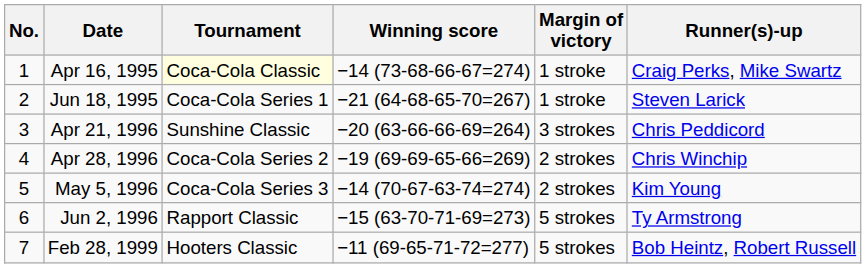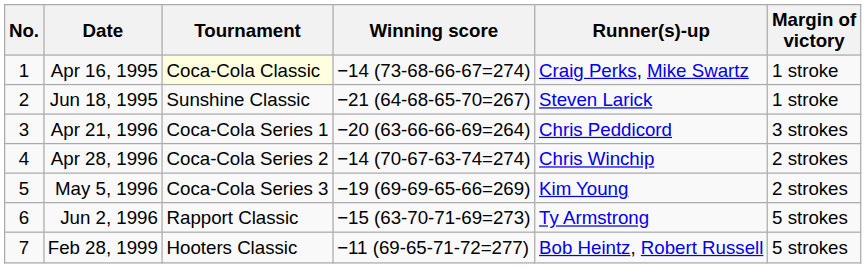columns swapped: Margin of victory <-> Runner(s)-up
Jun 18, 1995 | Tournament: Coca-Cola Series 1 -> Sunshine Classic
Apr 21, 1996 | Tournament: Sunshine Classic -> Coca-Cola Series 1
Apr 28, 1996 | Winning score: −19 (69-69-65-66=269) -> −14 (70-67-63-74=274)
May 5, 1996 | Winning score: −14 (70-67-63-74=274) -> −19 (69-69-65-66=269)
